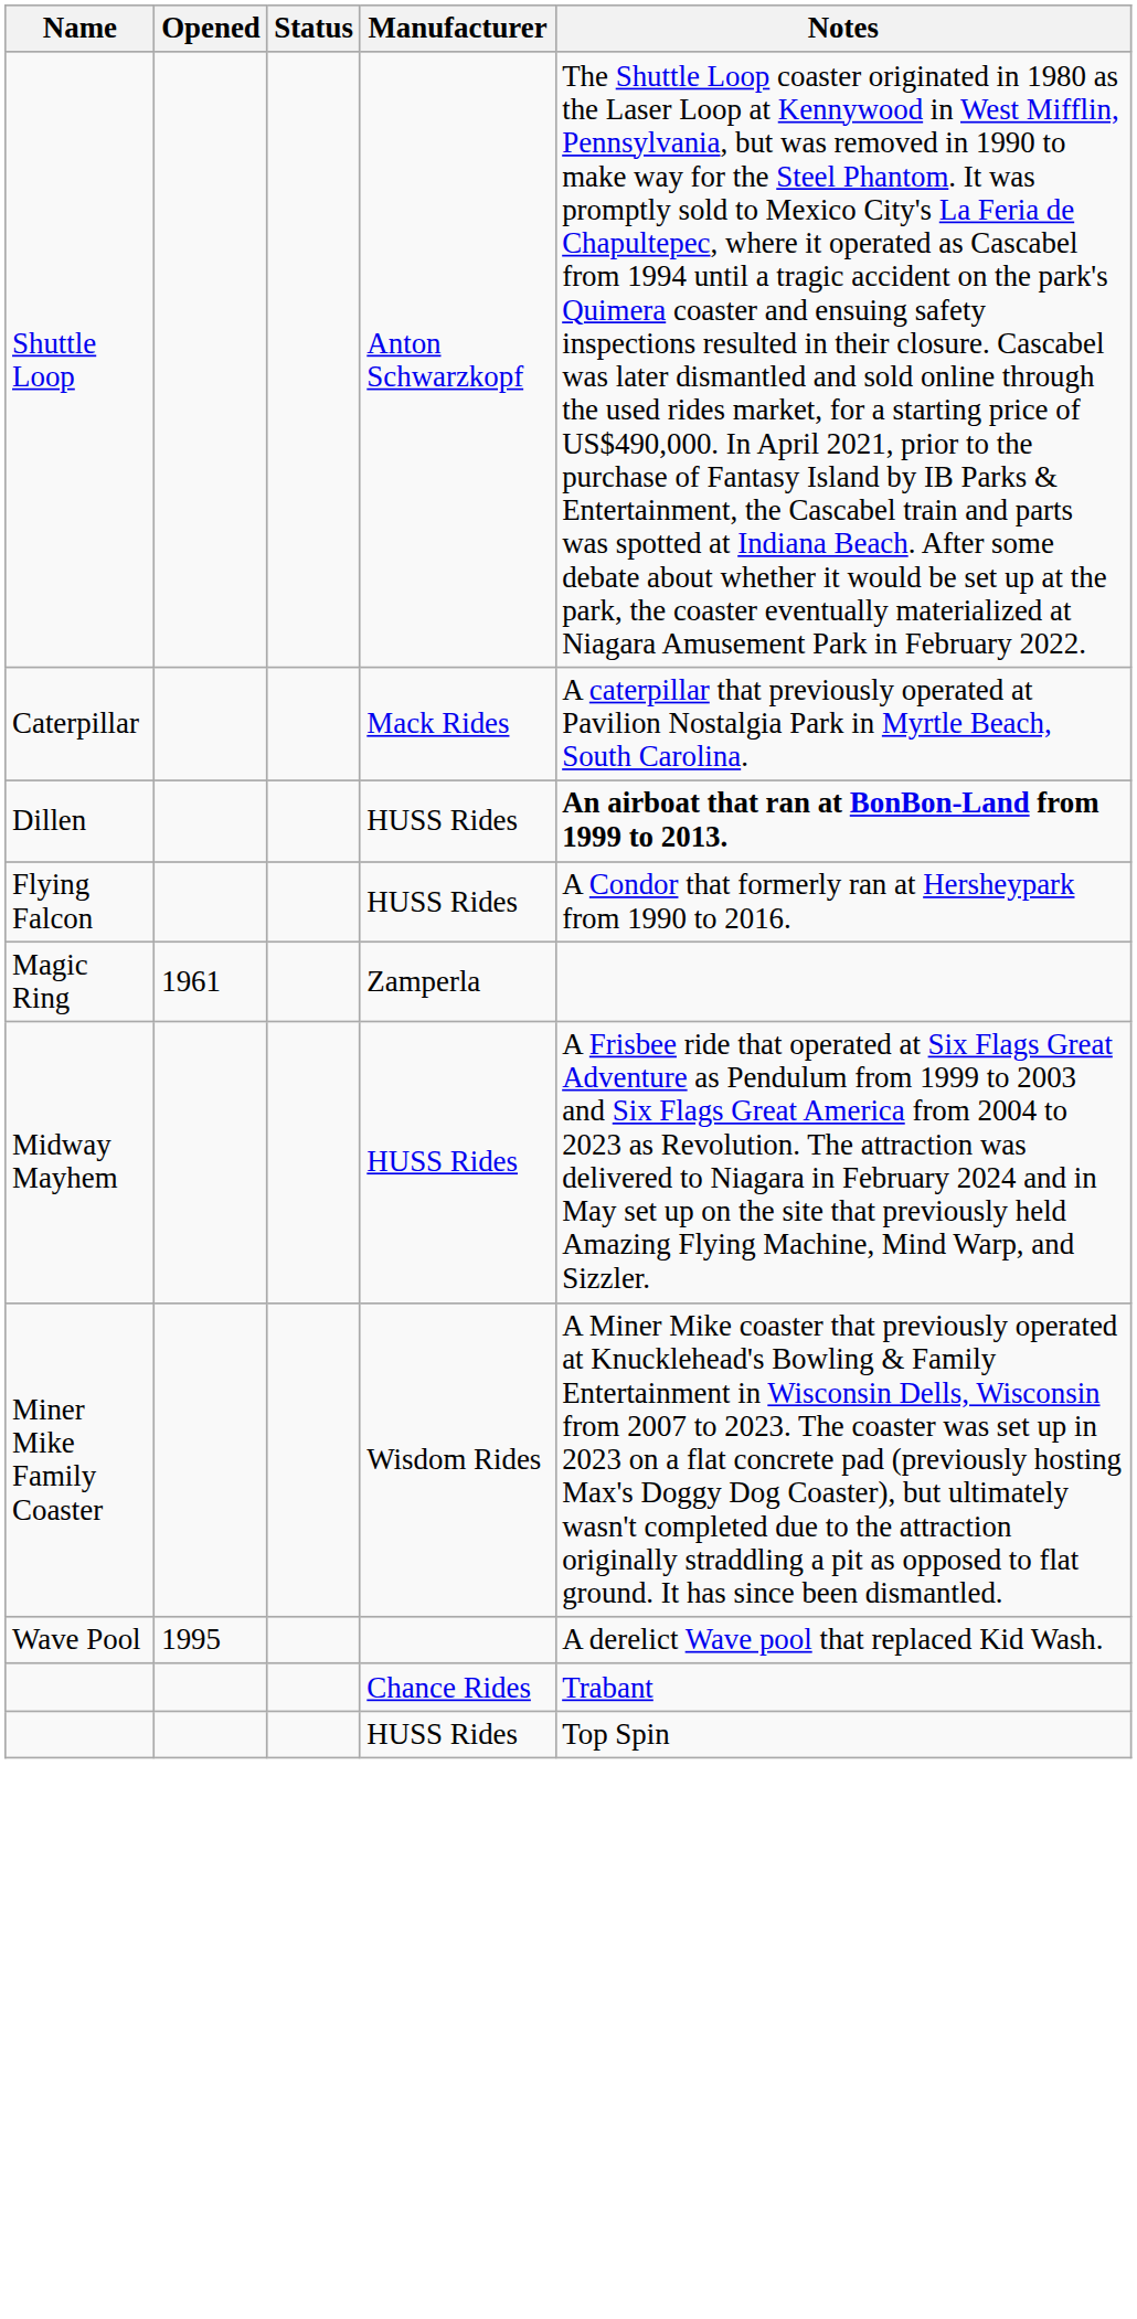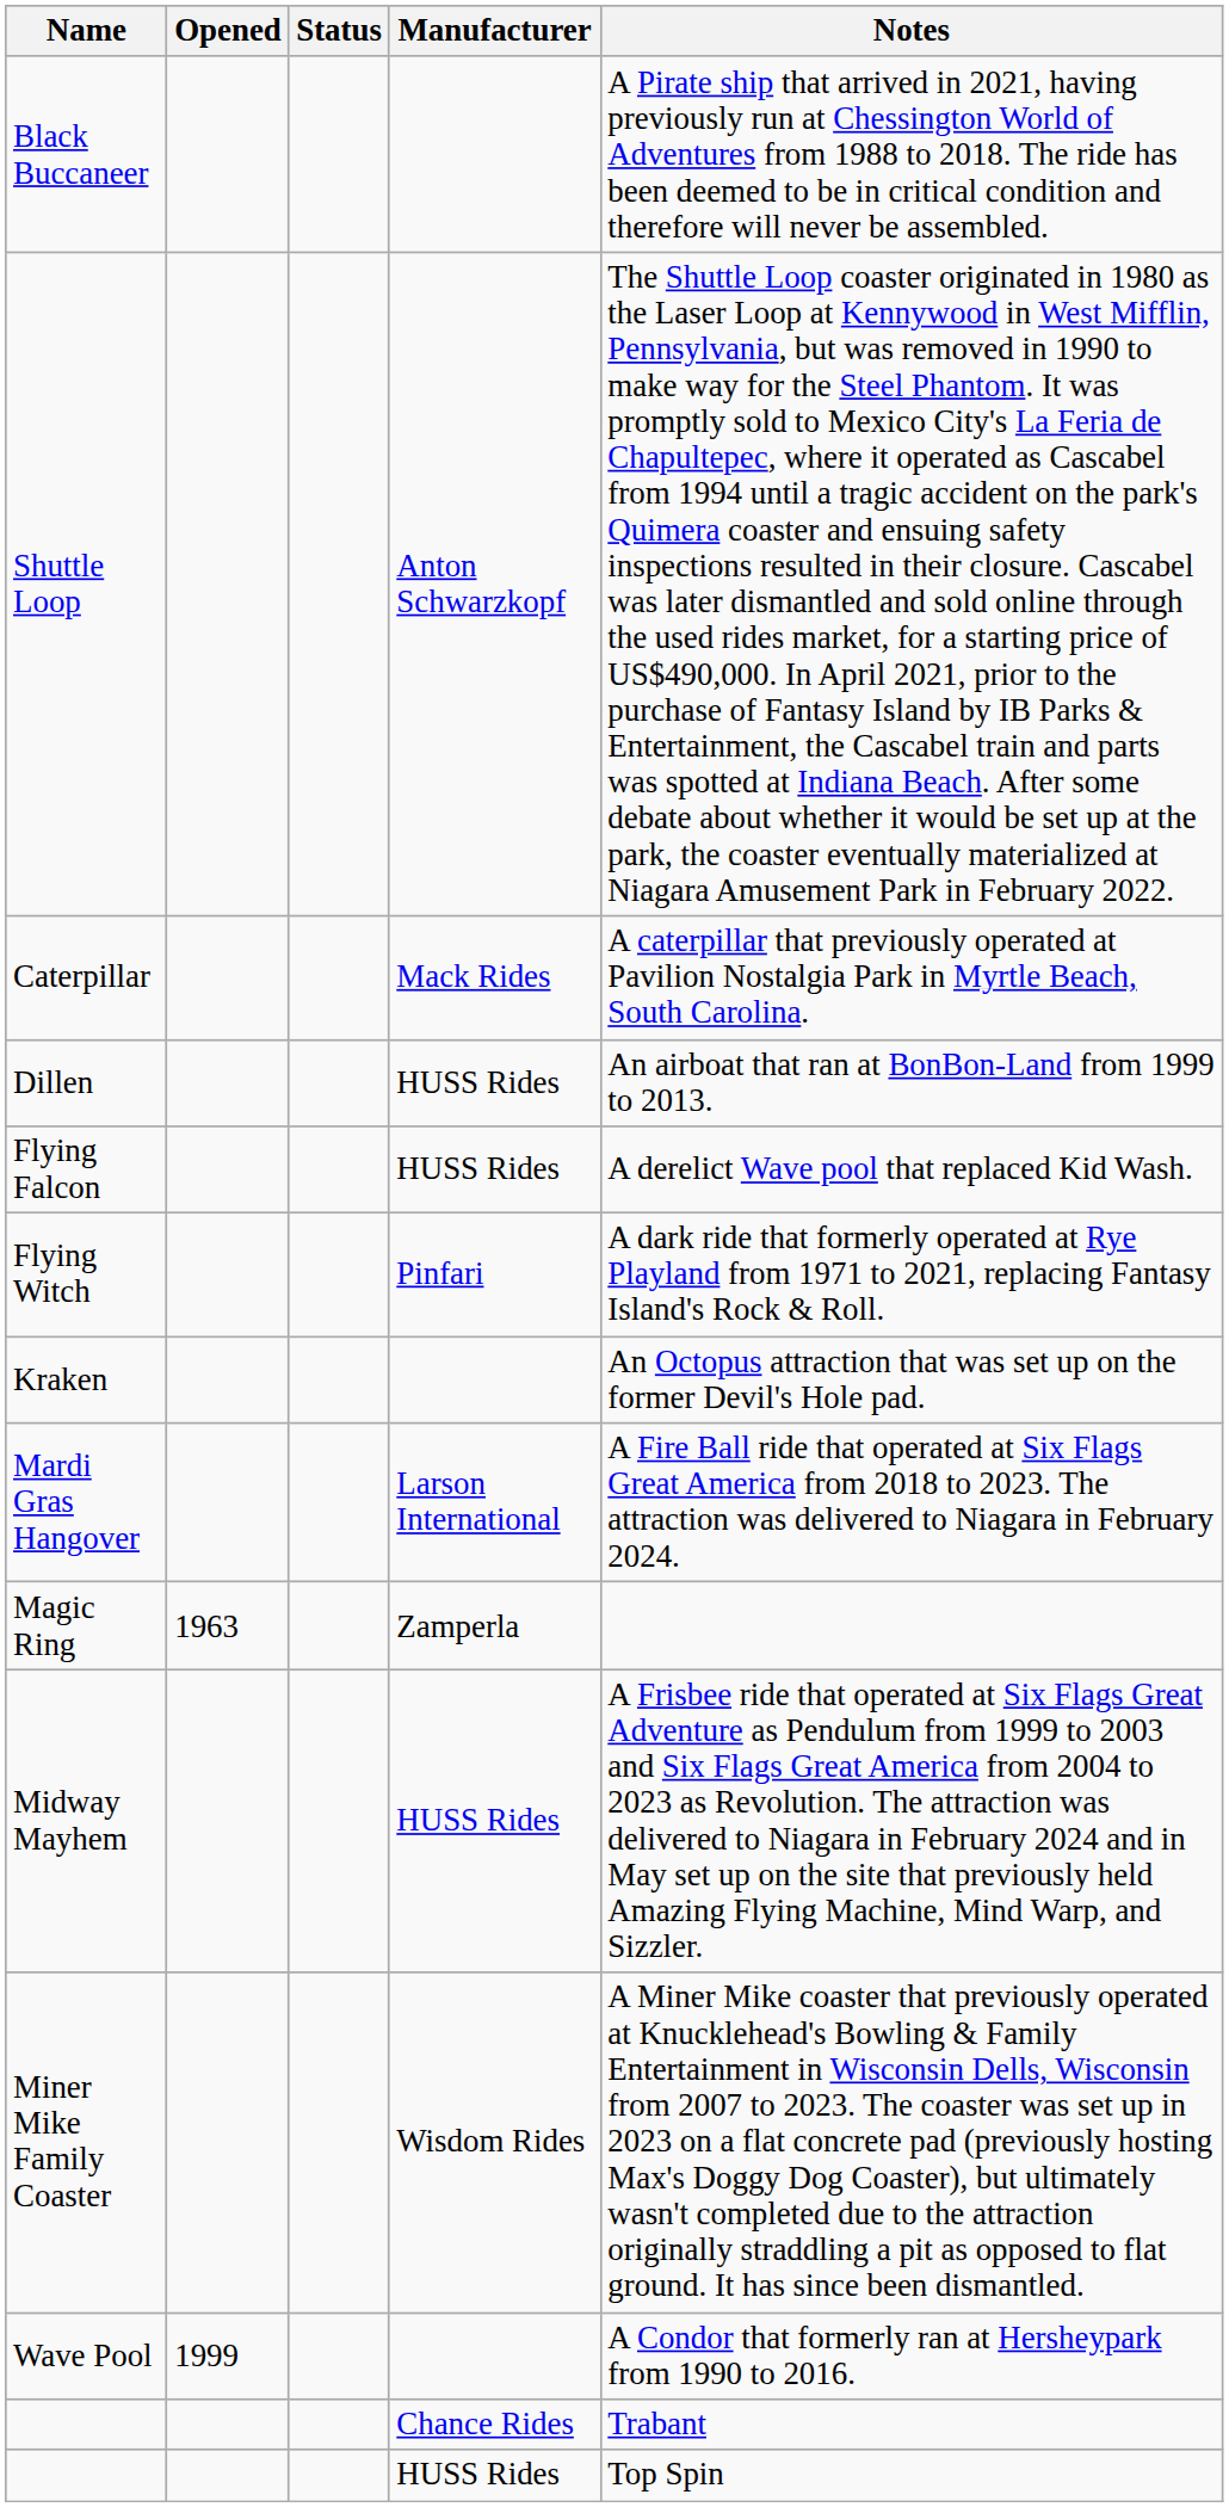+ row: Black Buccaneer | A Pirate ship that arrived in 2021, having previously run at Chessington World of Adventures from 1988 to 2018. The ride has been deemed to be in critical condition and therefore will never be assembled.
Dillen | Notes: bold -> normal
Flying Falcon | Notes: A Condor that formerly ran at Hersheypark from 1990 to 2016. -> A derelict Wave pool that replaced Kid Wash.
+ row: Flying Witch | Pinfari | A dark ride that formerly operated at Rye Playland from 1971 to 2021, replacing Fantasy Island's Rock & Roll.
+ row: Kraken | An Octopus attraction that was set up on the former Devil's Hole pad.
+ row: Mardi Gras Hangover | Larson International | A Fire Ball ride that operated at Six Flags Great America from 2018 to 2023. The attraction was delivered to Niagara in February 2024.
Magic Ring | Opened: 1961 -> 1963
Wave Pool | Opened: 1995 -> 1999
Wave Pool | Notes: A derelict Wave pool that replaced Kid Wash. -> A Condor that formerly ran at Hersheypark from 1990 to 2016.
